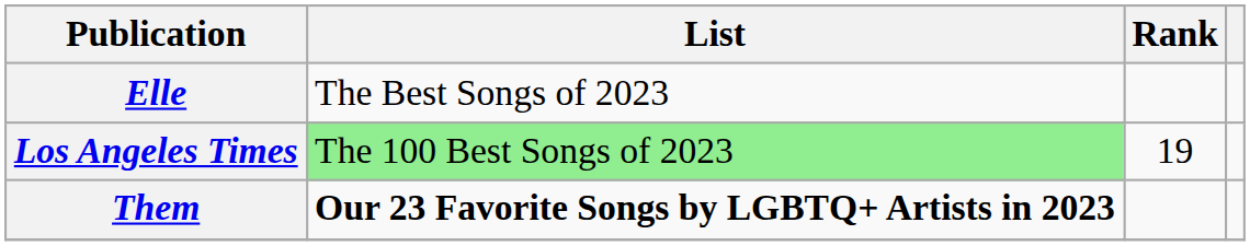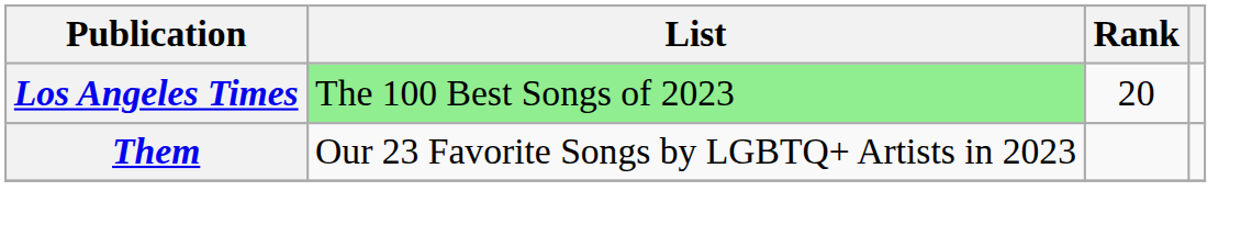- row: Elle | The Best Songs of 2023
Los Angeles Times | Rank: 19 -> 20
Them | List: bold -> normal
